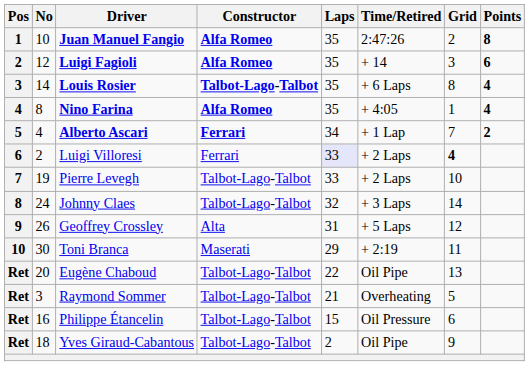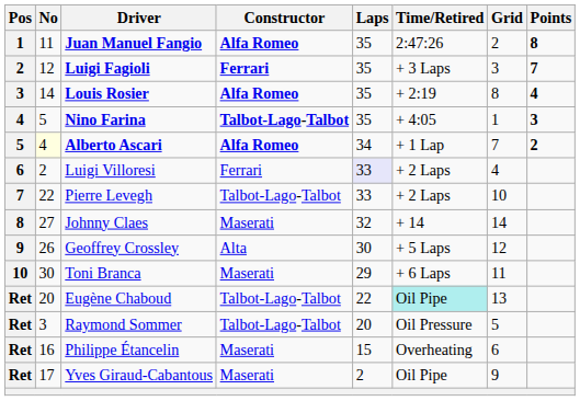Juan Manuel Fangio | No: 10 -> 11
Luigi Fagioli | Constructor: Alfa Romeo -> Ferrari
Luigi Fagioli | Time/Retired: + 14 -> + 3 Laps
Luigi Fagioli | Points: 6 -> 7
Louis Rosier | Constructor: Talbot-Lago-Talbot -> Alfa Romeo
Louis Rosier | Time/Retired: + 6 Laps -> + 2:19
Nino Farina | No: 8 -> 5
Nino Farina | Constructor: Alfa Romeo -> Talbot-Lago-Talbot
Nino Farina | Points: 4 -> 3
Alberto Ascari | No: no background -> lightyellow background
Alberto Ascari | Constructor: Ferrari -> Alfa Romeo
Luigi Villoresi | Grid: bold -> normal
Pierre Levegh | No: 19 -> 22
Johnny Claes | No: 24 -> 27
Johnny Claes | Constructor: Talbot-Lago-Talbot -> Maserati
Johnny Claes | Time/Retired: + 3 Laps -> + 14
Geoffrey Crossley | Laps: 31 -> 30
Toni Branca | Time/Retired: + 2:19 -> + 6 Laps
Eugène Chaboud | Time/Retired: no background -> paleturquoise background
Raymond Sommer | Laps: 21 -> 20
Raymond Sommer | Time/Retired: Overheating -> Oil Pressure
Philippe Étancelin | Constructor: Talbot-Lago-Talbot -> Maserati
Philippe Étancelin | Time/Retired: Oil Pressure -> Overheating
Yves Giraud-Cabantous | No: 18 -> 17
Yves Giraud-Cabantous | Constructor: Talbot-Lago-Talbot -> Maserati
